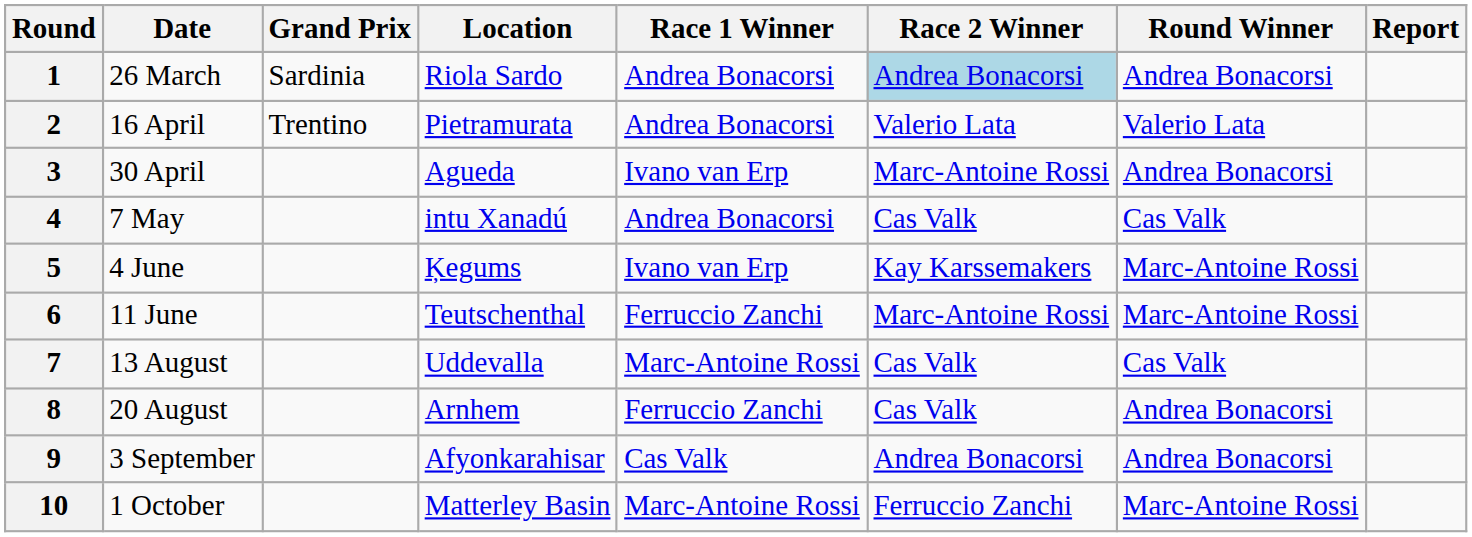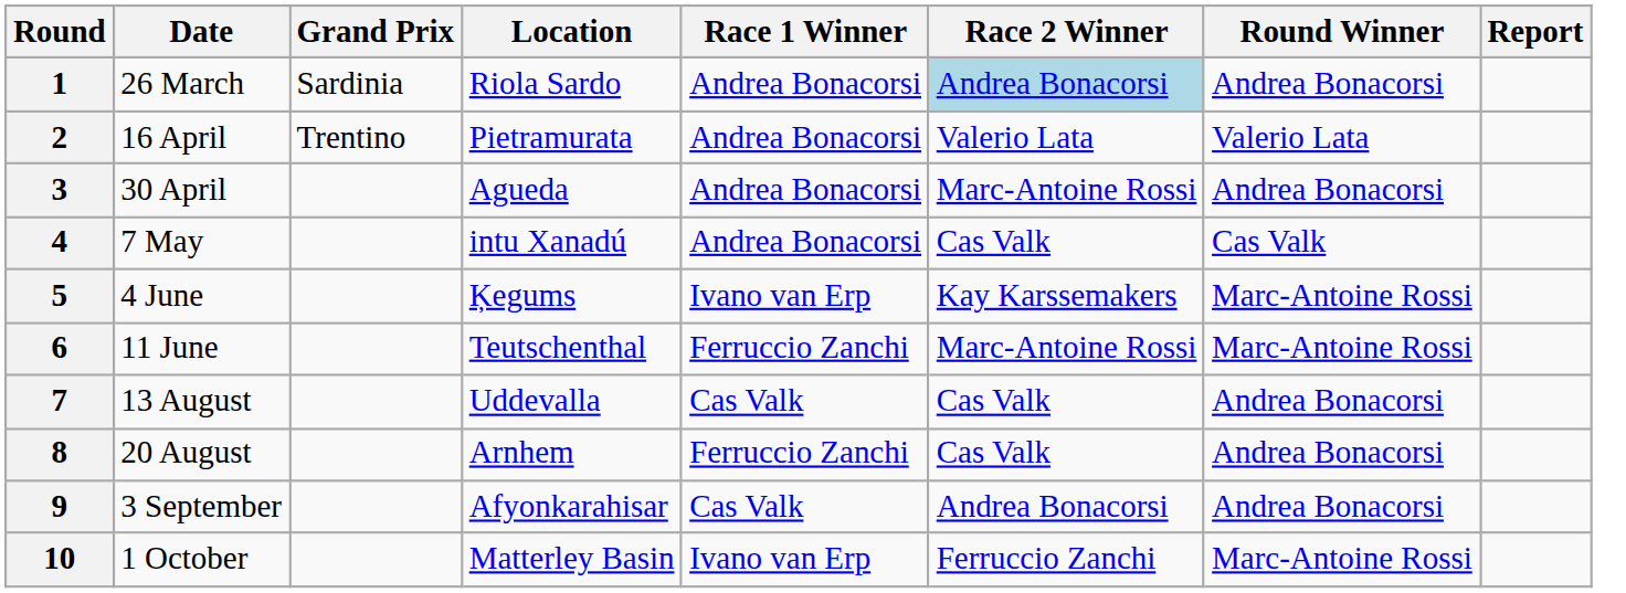3 | Race 1 Winner: Ivano van Erp -> Andrea Bonacorsi
7 | Race 1 Winner: Marc-Antoine Rossi -> Cas Valk
7 | Round Winner: Cas Valk -> Andrea Bonacorsi
10 | Race 1 Winner: Marc-Antoine Rossi -> Ivano van Erp
